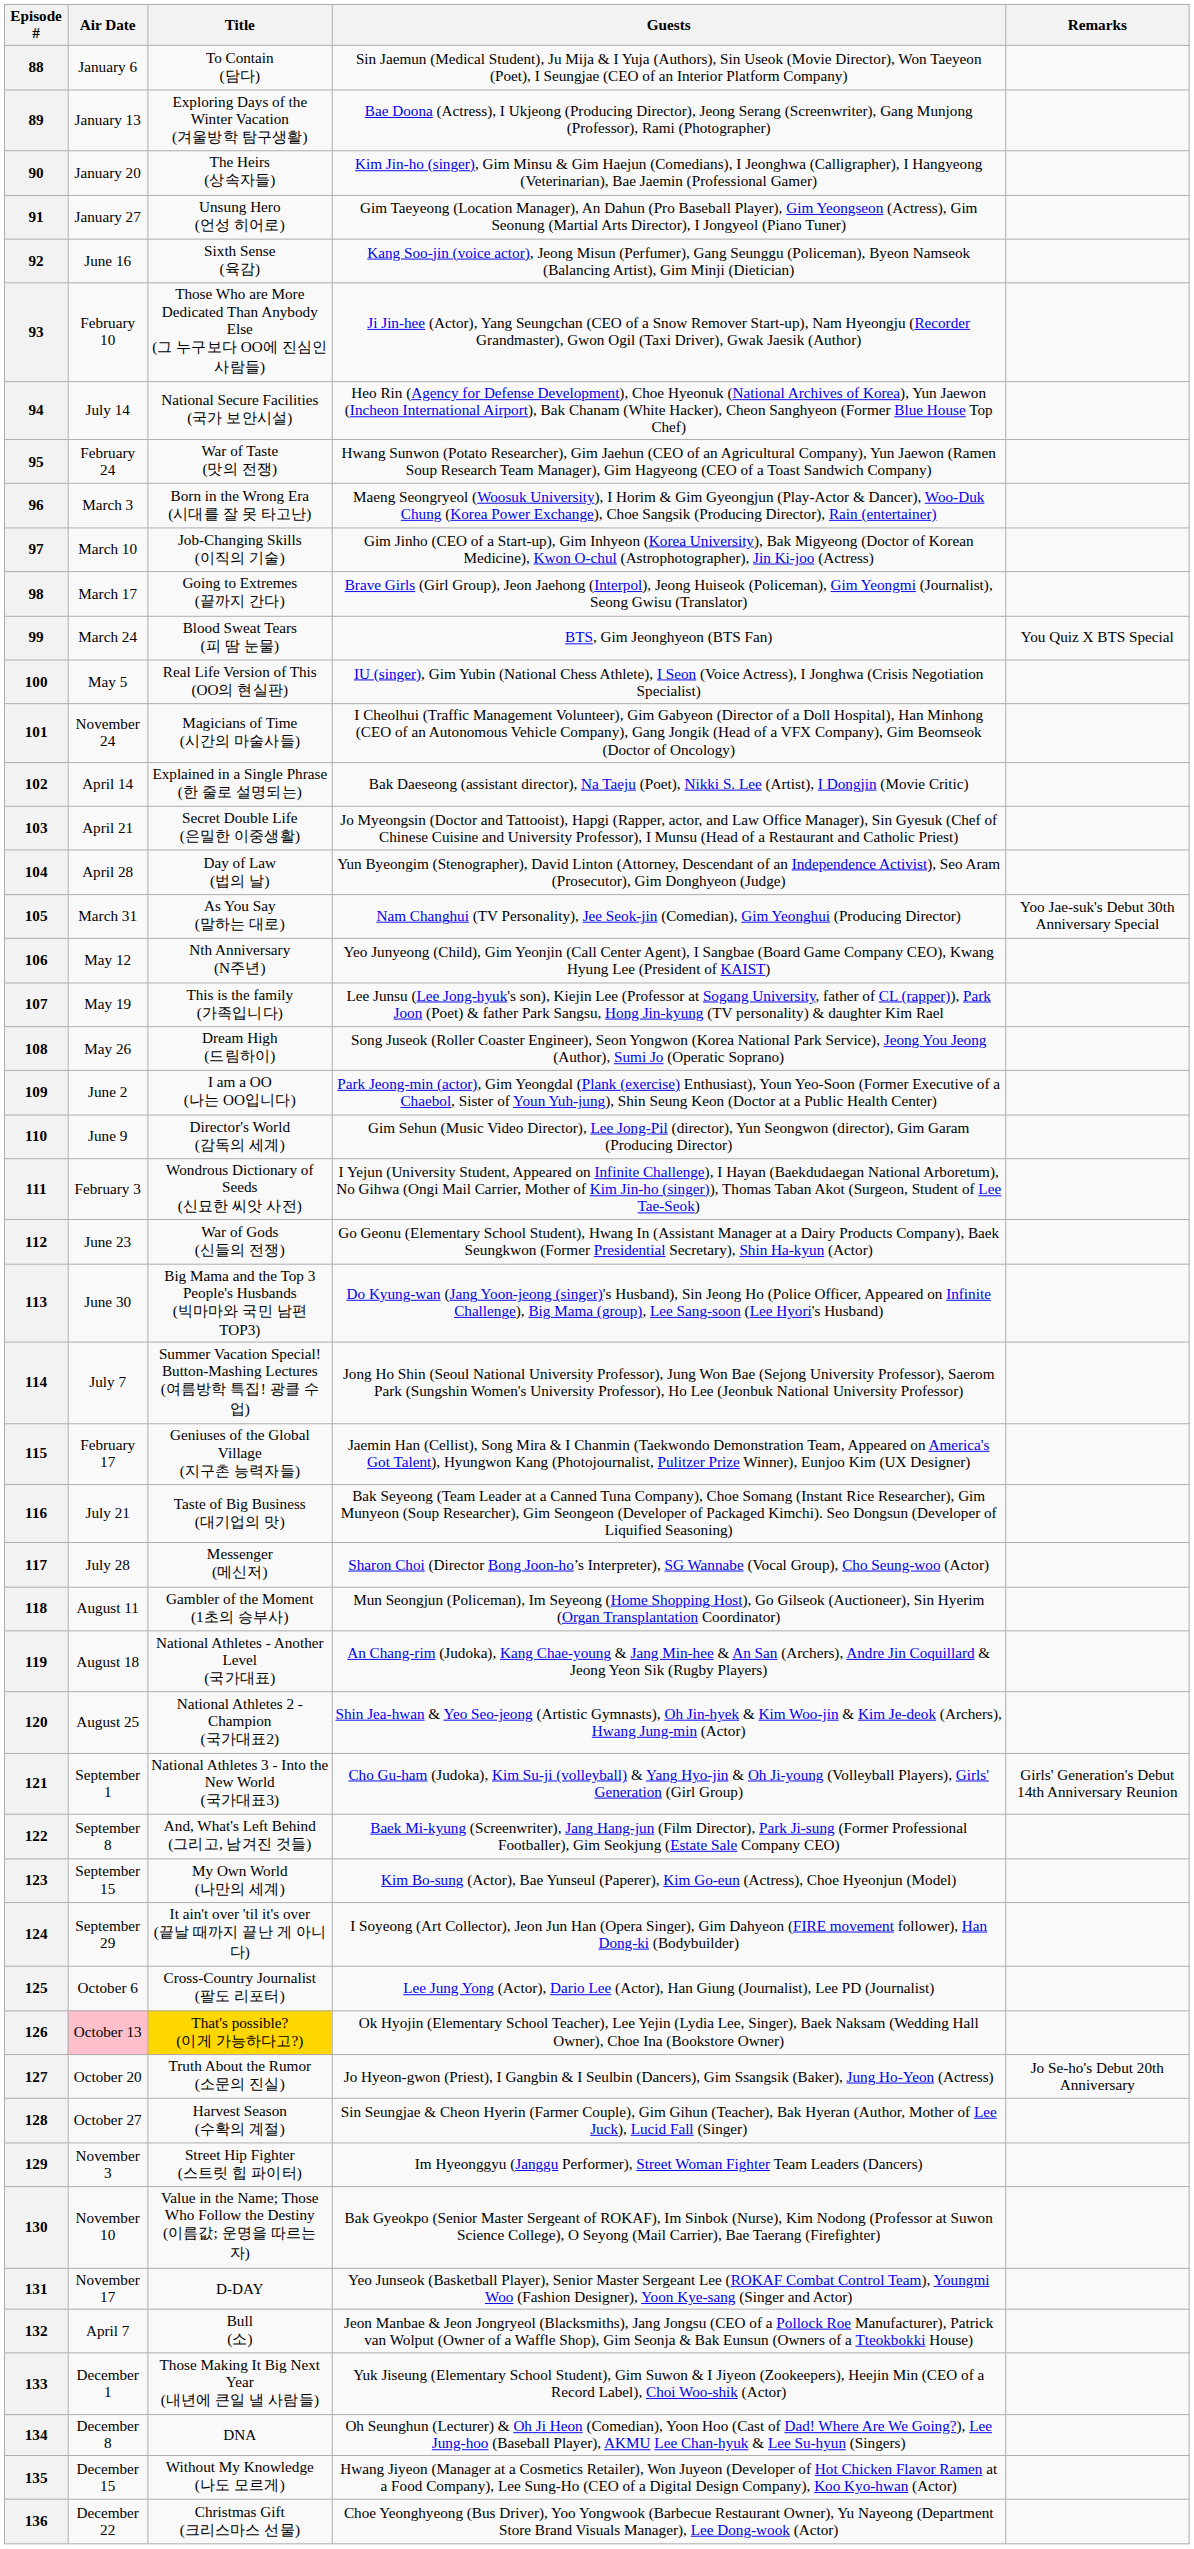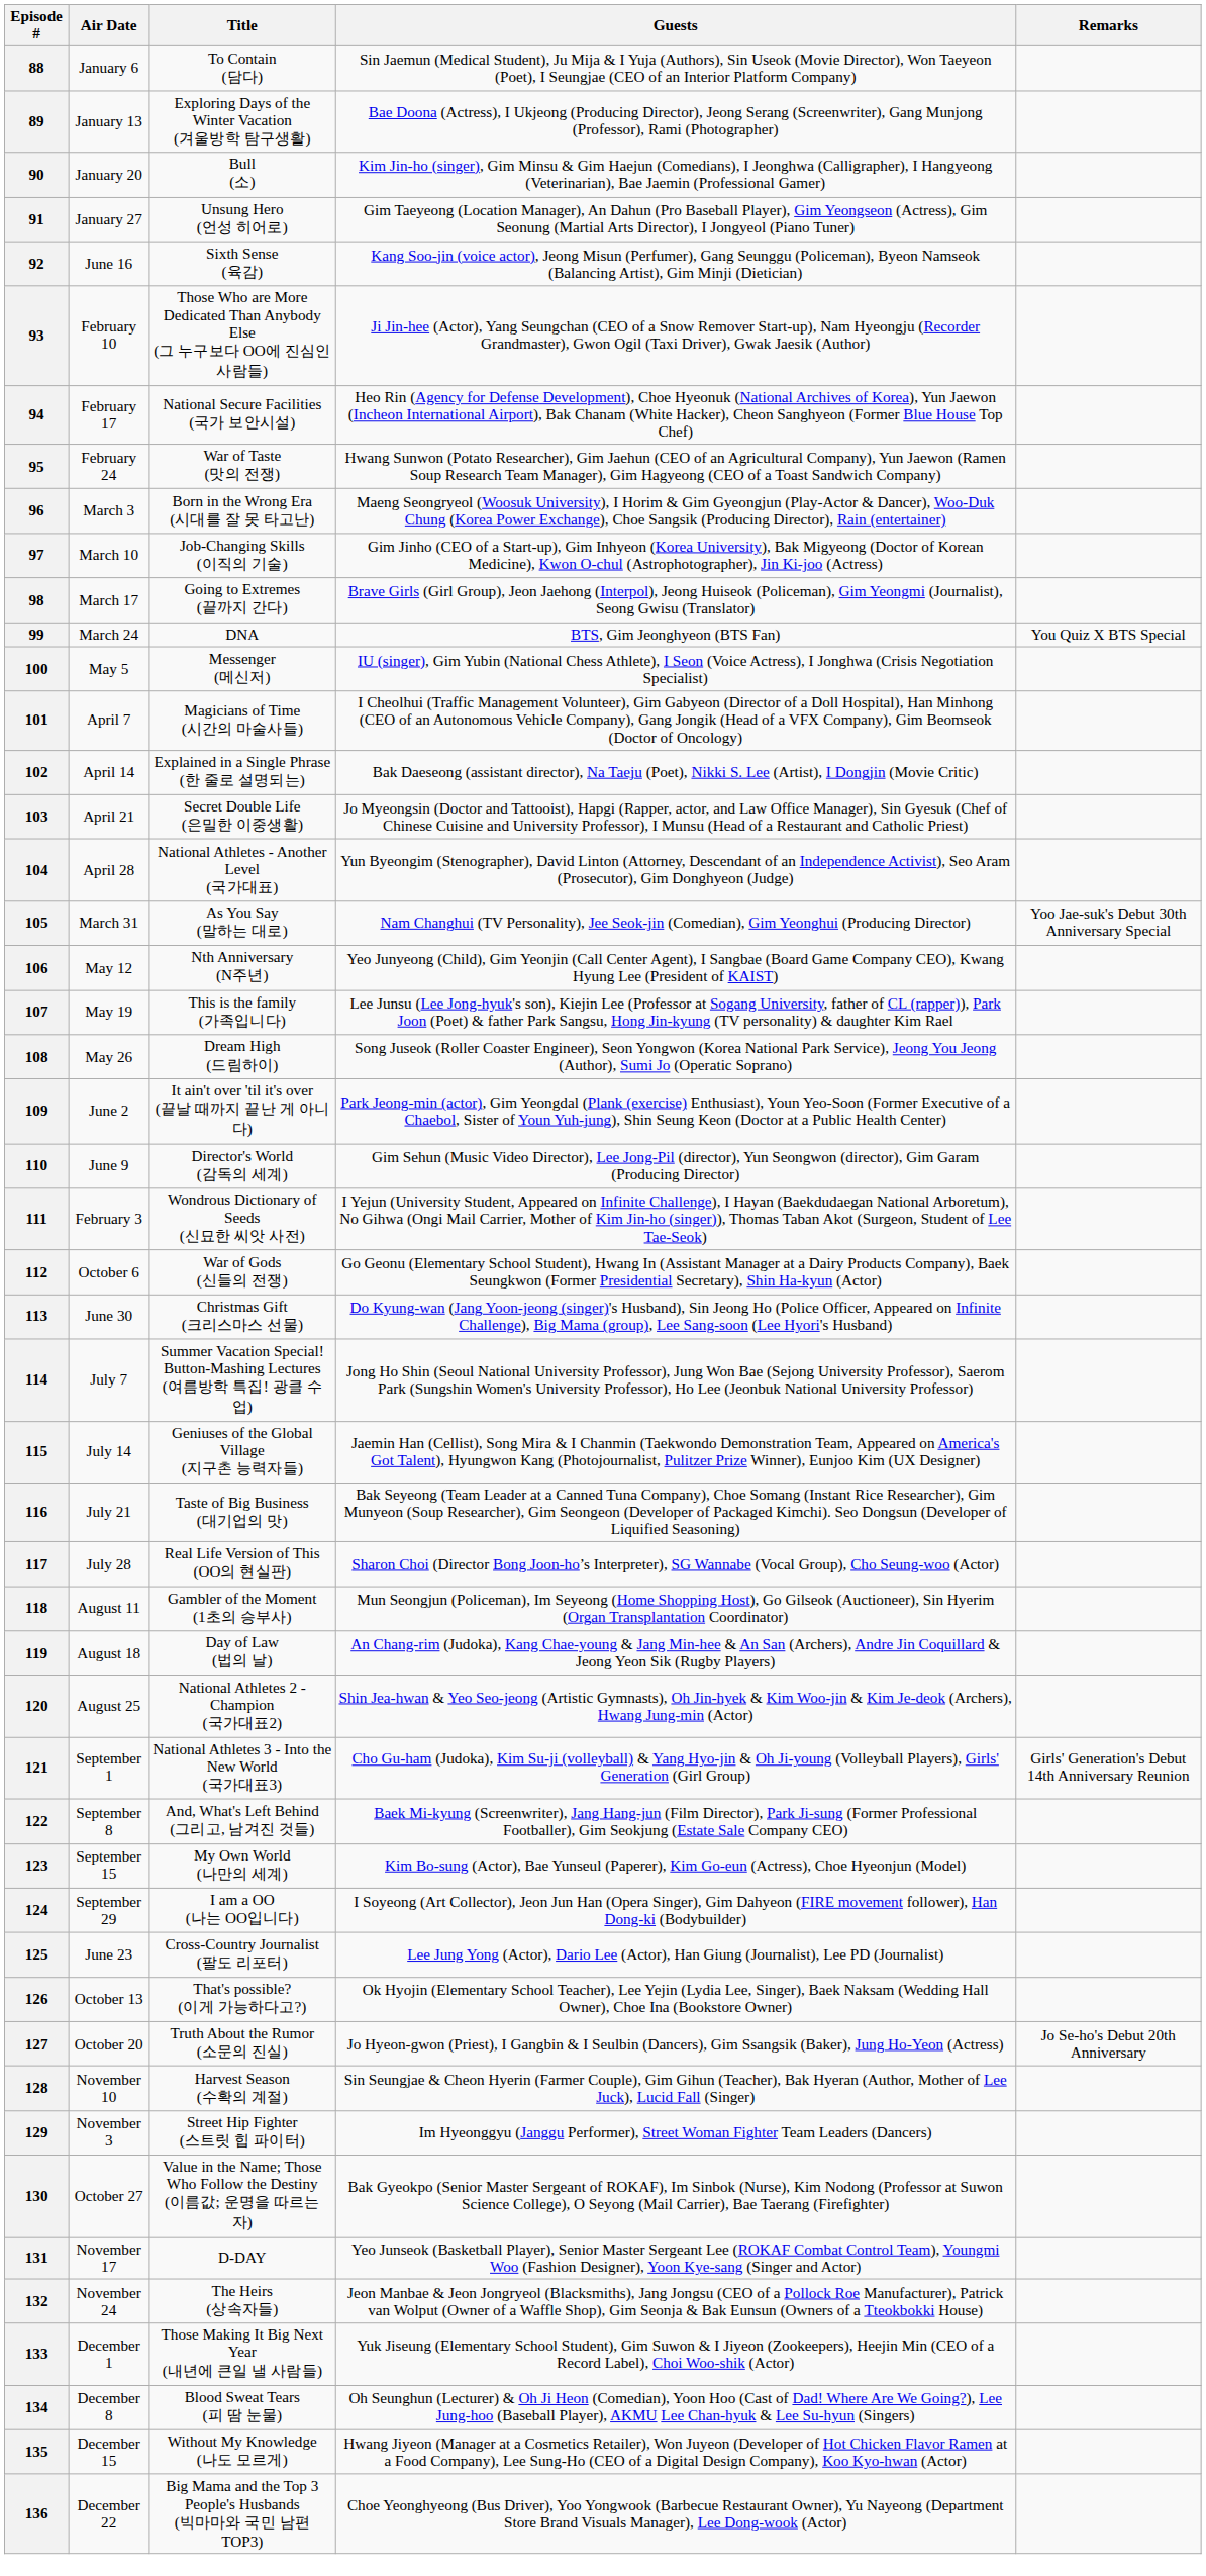90 | Title: The Heirs (상속자들) -> Bull (소)
94 | Air Date: July 14 -> February 17
99 | Title: Blood Sweat Tears (피 땀 눈물) -> DNA
100 | Title: Real Life Version of This (OO의 현실판) -> Messenger (메신저)
101 | Air Date: November 24 -> April 7
104 | Title: Day of Law (법의 날) -> National Athletes - Another Level (국가대표)
109 | Title: I am a OO (나는 OO입니다) -> It ain't over 'til it's over (끝날 때까지 끝난 게 아니다)
112 | Air Date: June 23 -> October 6
113 | Title: Big Mama and the Top 3 People's Husbands (빅마마와 국민 남편 TOP3) -> Christmas Gift (크리스마스 선물)
115 | Air Date: February 17 -> July 14
117 | Title: Messenger (메신저) -> Real Life Version of This (OO의 현실판)
119 | Title: National Athletes - Another Level (국가대표) -> Day of Law (법의 날)
124 | Title: It ain't over 'til it's over (끝날 때까지 끝난 게 아니다) -> I am a OO (나는 OO입니다)
125 | Air Date: October 6 -> June 23
126 | Air Date: pink background -> no background
126 | Title: gold background -> no background
128 | Air Date: October 27 -> November 10
130 | Air Date: November 10 -> October 27
132 | Air Date: April 7 -> November 24
132 | Title: Bull (소) -> The Heirs (상속자들)
134 | Title: DNA -> Blood Sweat Tears (피 땀 눈물)
136 | Title: Christmas Gift (크리스마스 선물) -> Big Mama and the Top 3 People's Husbands (빅마마와 국민 남편 TOP3)
